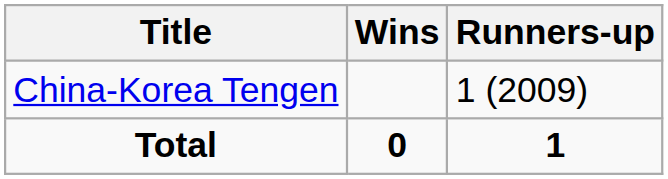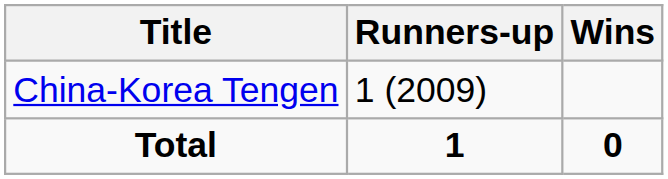columns swapped: Wins <-> Runners-up
